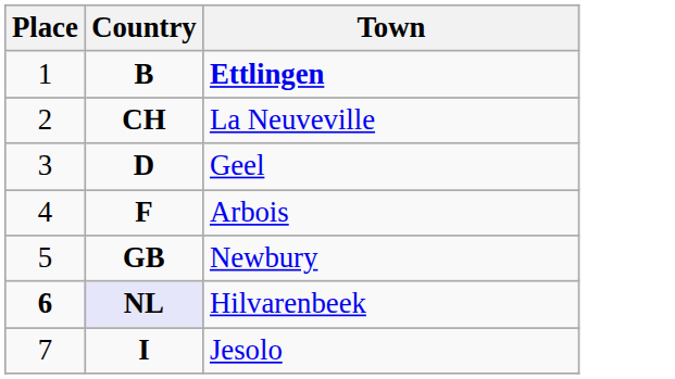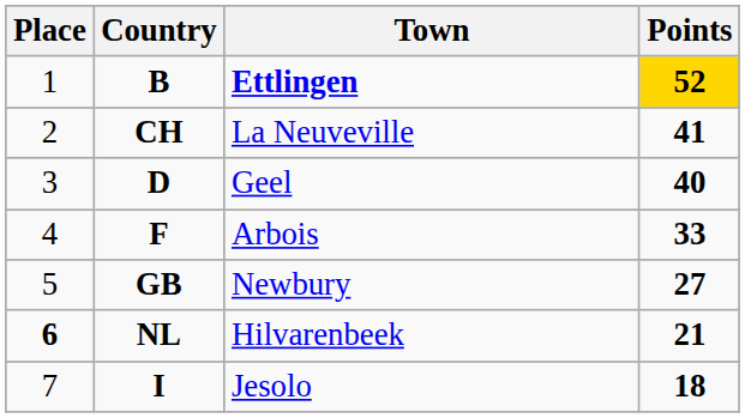+ column: Points | 52 | 41 | 40 | 33 | 27 | 21 | 18
Hilvarenbeek | Country: lavender background -> no background
